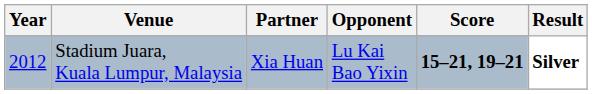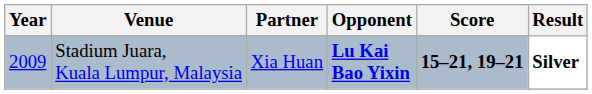Stadium Juara, Kuala Lumpur, Malaysia | Year: 2012 -> 2009
Stadium Juara, Kuala Lumpur, Malaysia | Opponent: normal -> bold
